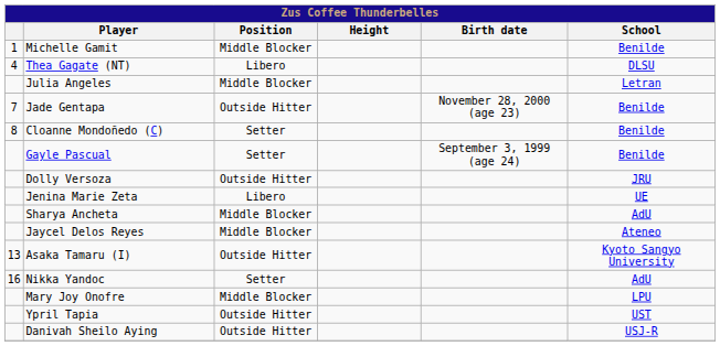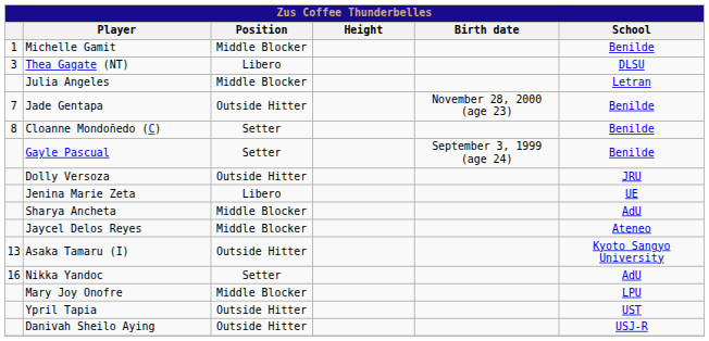Thea Gagate (NT) | column 1: 4 -> 3
